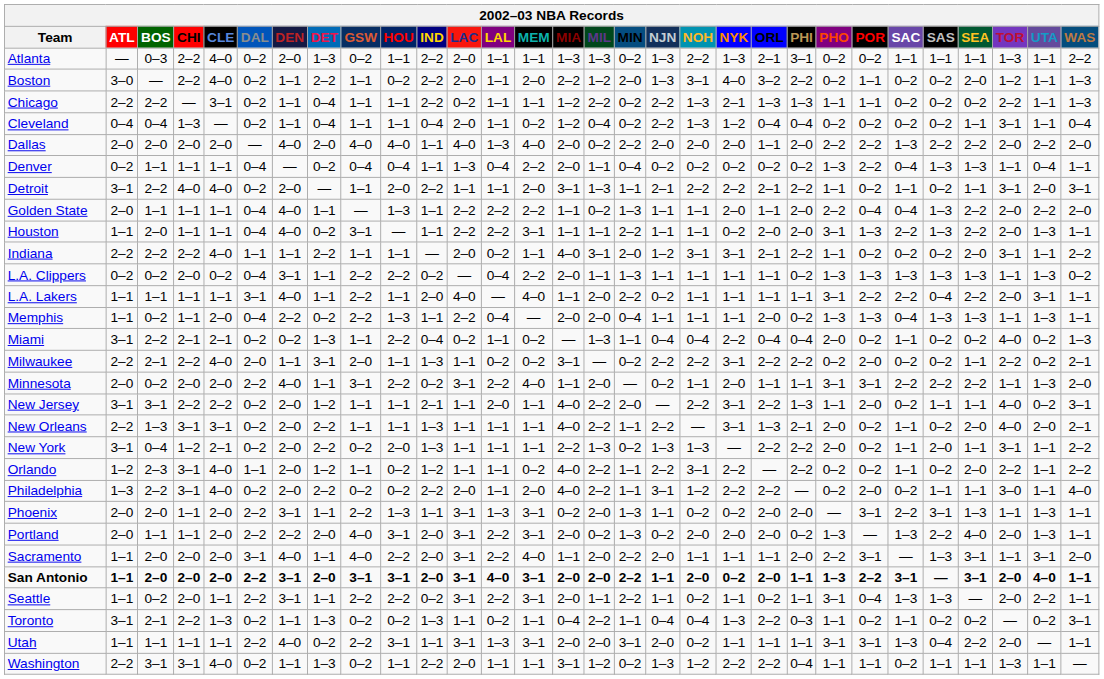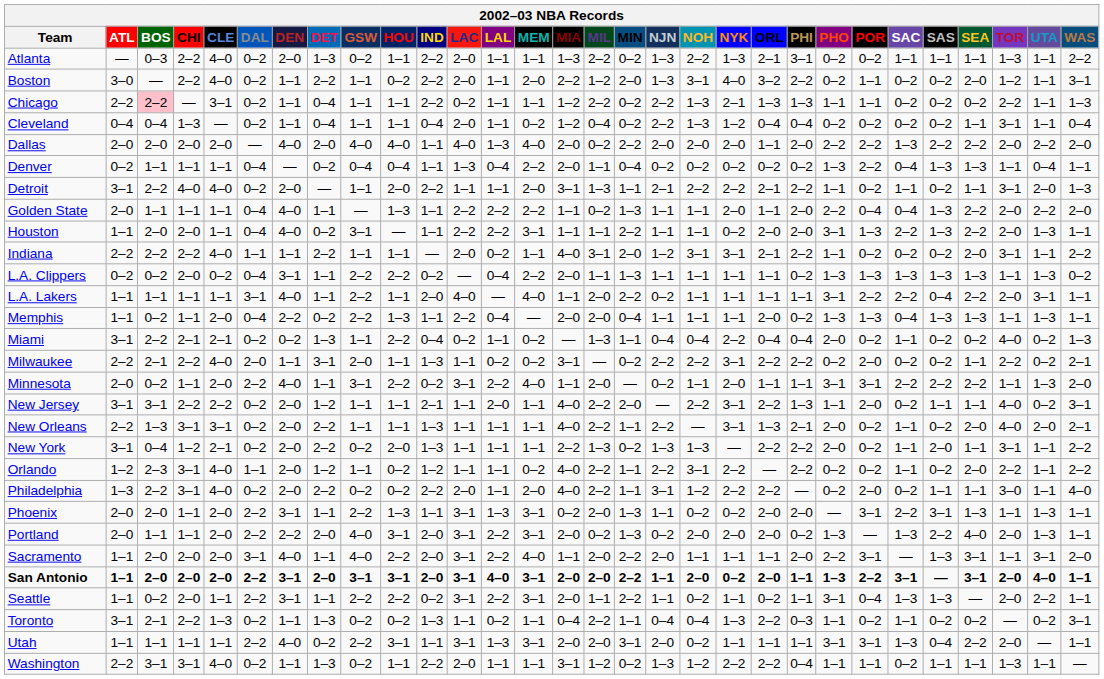Atlanta | MIL: 1–3 -> 2–2
Boston | WAS: 1–3 -> 3–1
Chicago | BOS: no background -> pink background
Detroit | WAS: 3–1 -> 1–3
Houston | CHI: 1–1 -> 2–0
Minnesota | CHI: 2–0 -> 1–1
